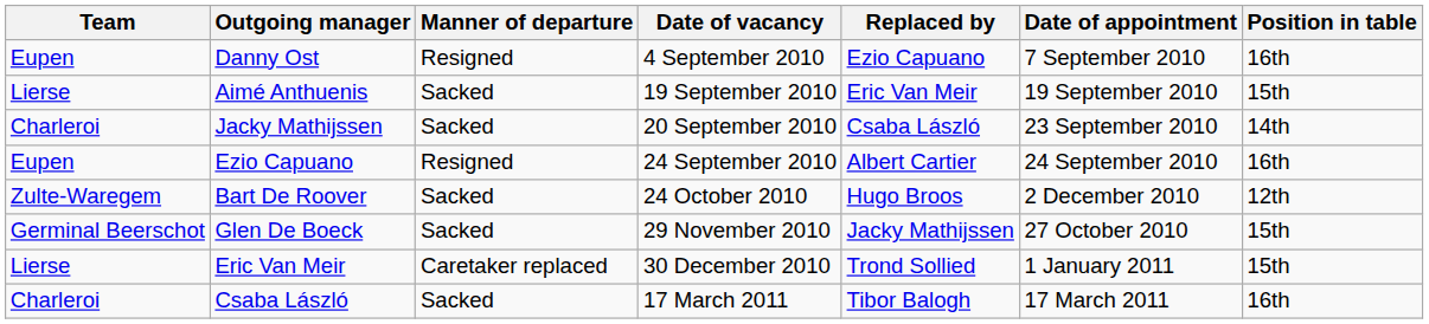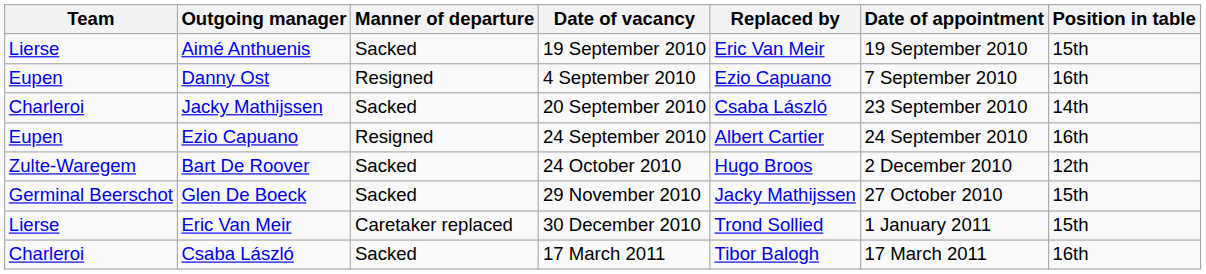rows swapped: Danny Ost <-> Aimé Anthuenis
